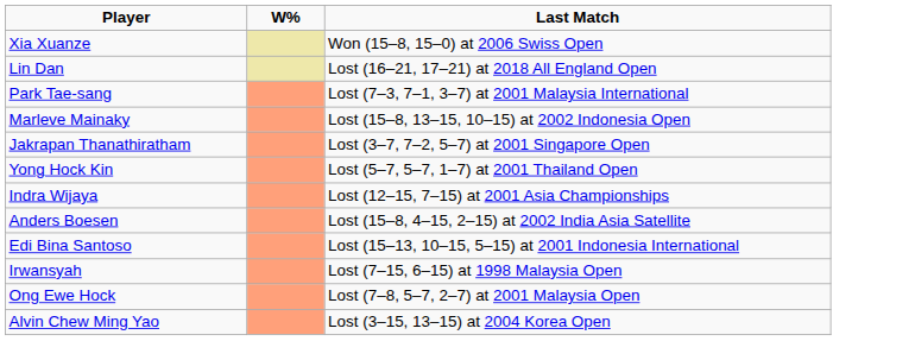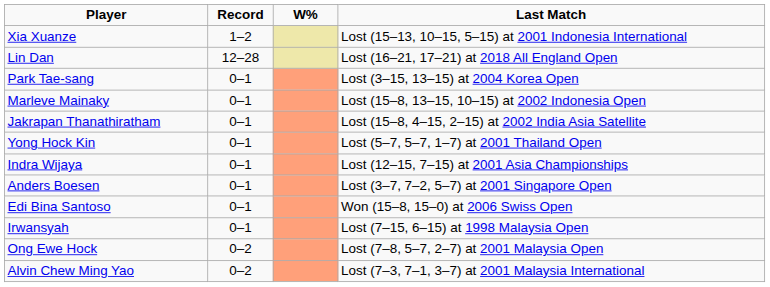+ column: Record | 1–2 | 12–28 | 0–1 | 0–1 | 0–1 | 0–1 | 0–1 | 0–1 | 0–1 | 0–1 | 0–2 | 0–2
Xia Xuanze | Last Match: Won (15–8, 15–0) at 2006 Swiss Open -> Lost (15–13, 10–15, 5–15) at 2001 Indonesia International
Park Tae-sang | Last Match: Lost (7–3, 7–1, 3–7) at 2001 Malaysia International -> Lost (3–15, 13–15) at 2004 Korea Open
Jakrapan Thanathiratham | Last Match: Lost (3–7, 7–2, 5–7) at 2001 Singapore Open -> Lost (15–8, 4–15, 2–15) at 2002 India Asia Satellite
Anders Boesen | Last Match: Lost (15–8, 4–15, 2–15) at 2002 India Asia Satellite -> Lost (3–7, 7–2, 5–7) at 2001 Singapore Open
Edi Bina Santoso | Last Match: Lost (15–13, 10–15, 5–15) at 2001 Indonesia International -> Won (15–8, 15–0) at 2006 Swiss Open
Alvin Chew Ming Yao | Last Match: Lost (3–15, 13–15) at 2004 Korea Open -> Lost (7–3, 7–1, 3–7) at 2001 Malaysia International
